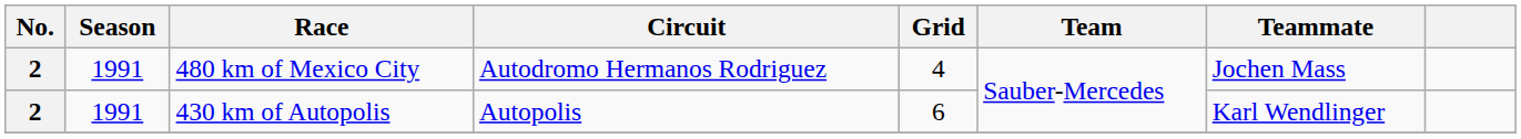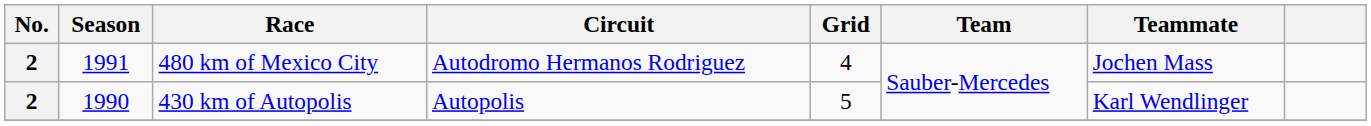430 km of Autopolis | Season: 1991 -> 1990
430 km of Autopolis | Grid: 6 -> 5
